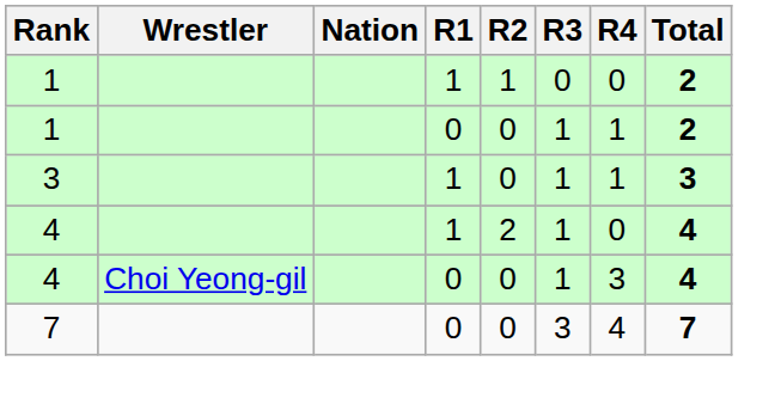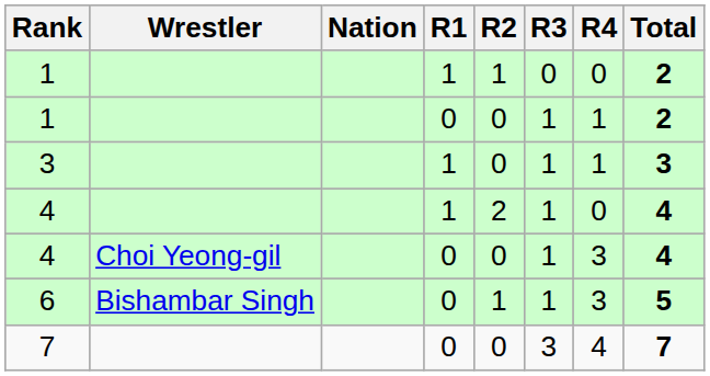+ row: 6 | Bishambar Singh | 0 | 1 | 1 | 3 | 5
